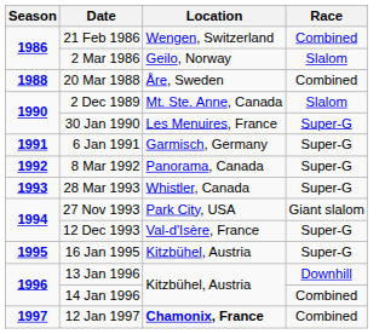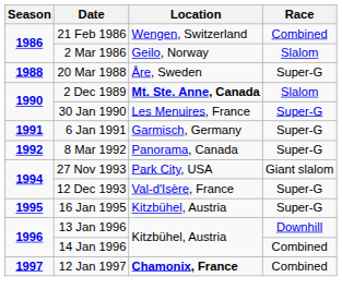20 Mar 1988 | Race: Combined -> Super-G
2 Dec 1989 | Location: normal -> bold
- row: 1993 | 28 Mar 1993 | Whistler, Canada | Super-G
